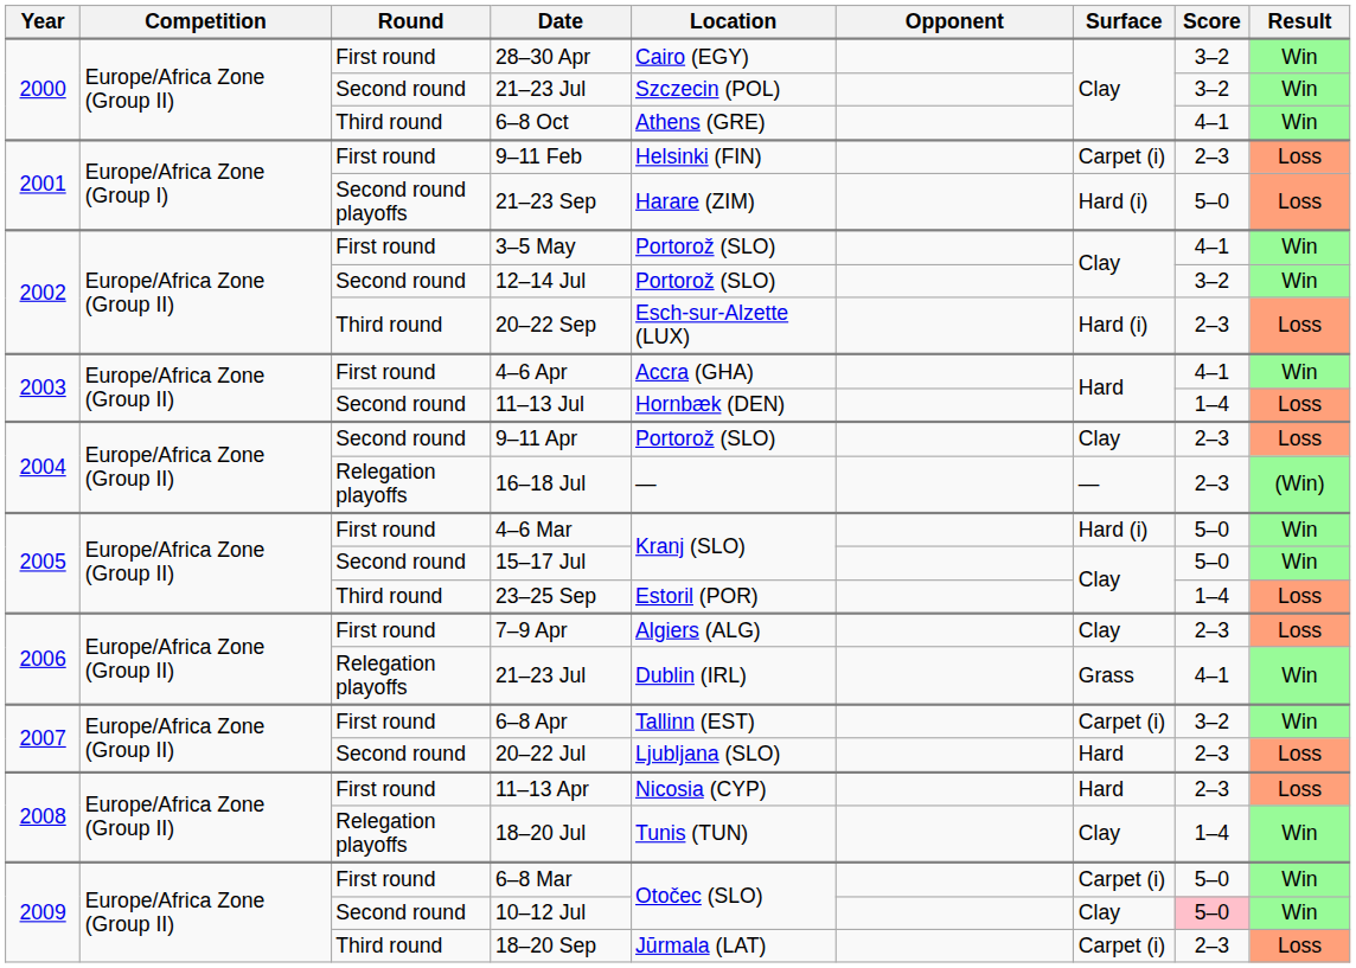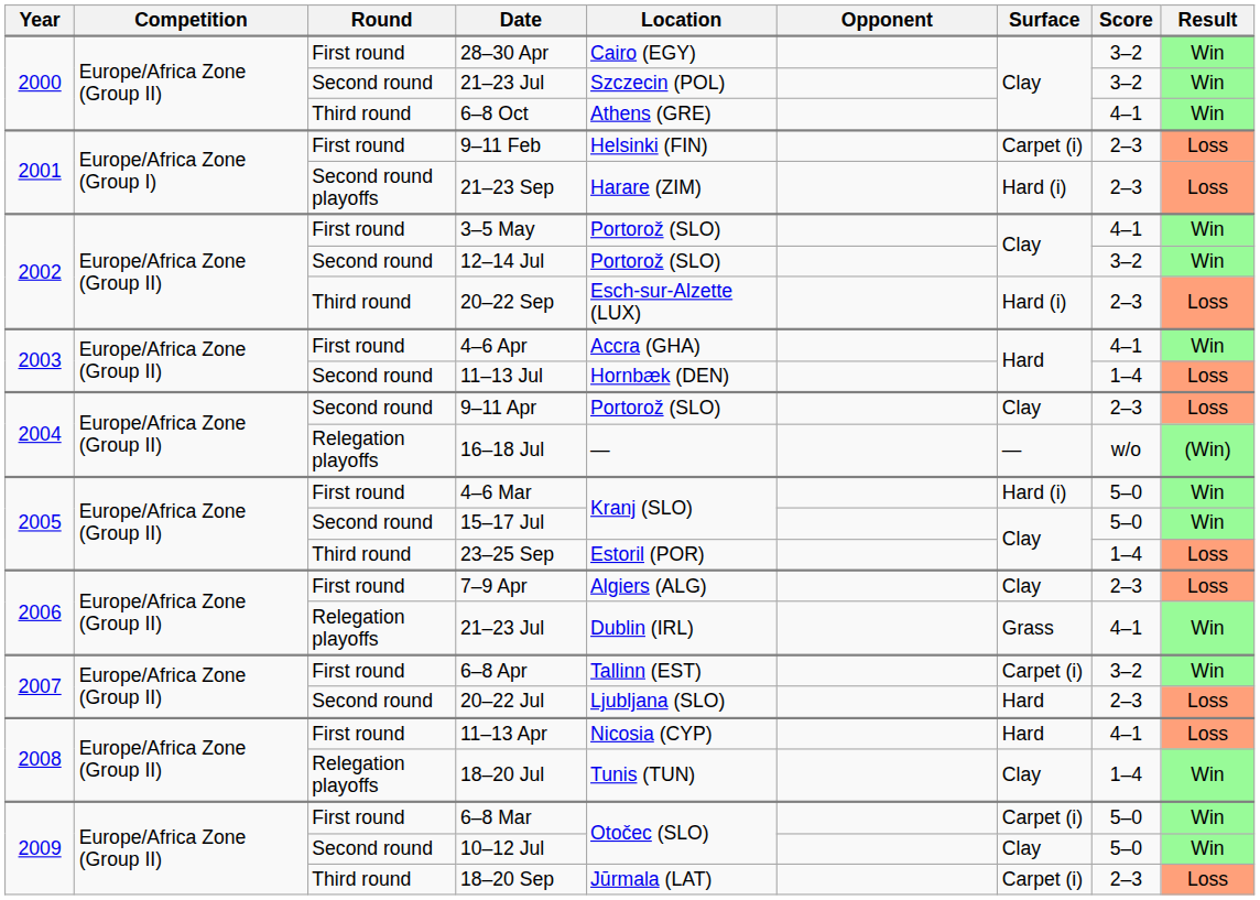21–23 Sep | Score: 5–0 -> 2–3
16–18 Jul | Score: 2–3 -> w/o
11–13 Apr | Score: 2–3 -> 4–1
10–12 Jul | Score: pink background -> no background
